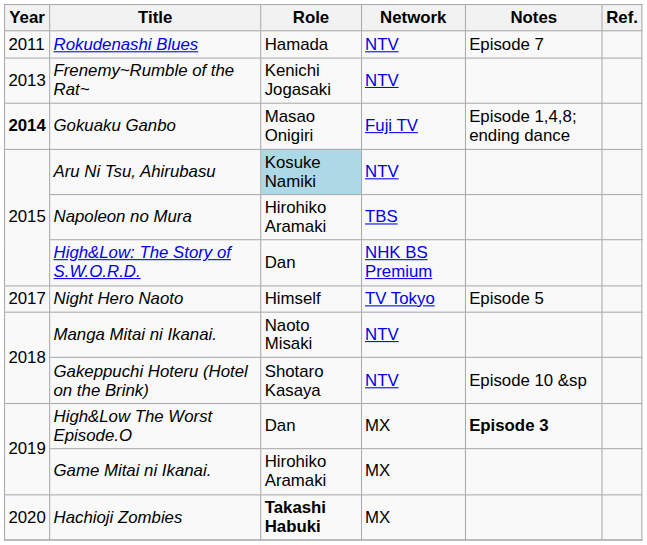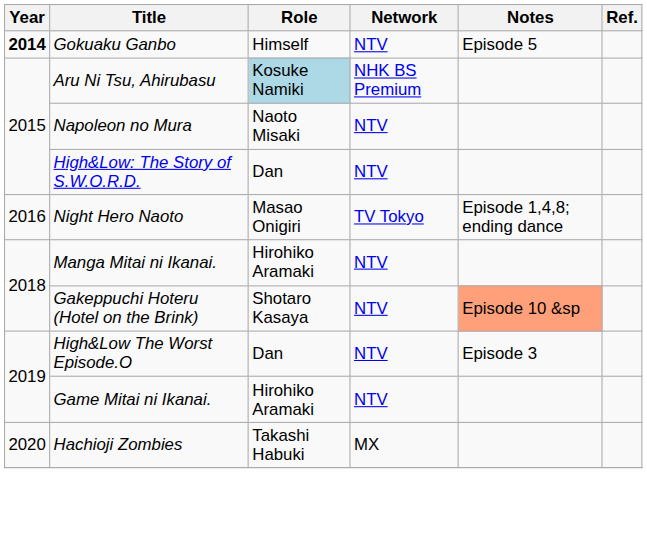- row: 2011 | Rokudenashi Blues | Hamada | NTV | Episode 7
- row: 2013 | Frenemy~Rumble of the Rat~ | Kenichi Jogasaki | NTV
Gokuaku Ganbo | Role: Masao Onigiri -> Himself
Gokuaku Ganbo | Network: Fuji TV -> NTV
Gokuaku Ganbo | Notes: Episode 1,4,8; ending dance -> Episode 5
Aru Ni Tsu, Ahirubasu | Network: NTV -> NHK BS Premium
Napoleon no Mura | Role: Hirohiko Aramaki -> Naoto Misaki
Napoleon no Mura | Network: TBS -> NTV
High&Low: The Story of S.W.O.R.D. | Network: NHK BS Premium -> NTV
Night Hero Naoto | Year: 2017 -> 2016
Night Hero Naoto | Role: Himself -> Masao Onigiri
Night Hero Naoto | Notes: Episode 5 -> Episode 1,4,8; ending dance
Manga Mitai ni Ikanai. | Role: Naoto Misaki -> Hirohiko Aramaki
Gakeppuchi Hoteru (Hotel on the Brink) | Notes: no background -> lightsalmon background
High&Low The Worst Episode.O | Network: MX -> NTV
High&Low The Worst Episode.O | Notes: bold -> normal
Game Mitai ni Ikanai. | Network: MX -> NTV
Hachioji Zombies | Role: bold -> normal
